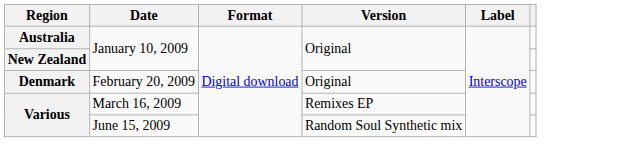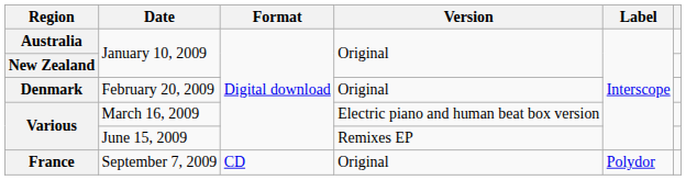Various / March 16, 2009 | Version: Remixes EP -> Electric piano and human beat box version
Various / June 15, 2009 | Version: Random Soul Synthetic mix -> Remixes EP
+ row: France | September 7, 2009 | CD | Original | Polydor
